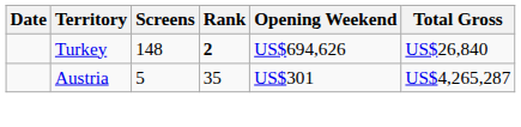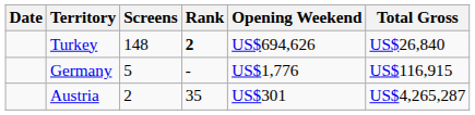+ row: Germany | 5 | - | US$1,776 | US$116,915
Austria | Screens: 5 -> 2
